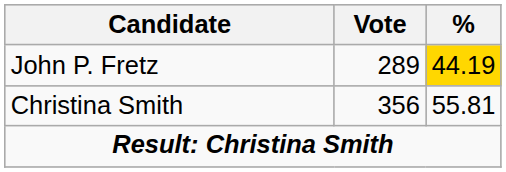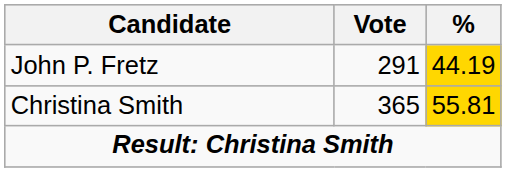John P. Fretz | Vote: 289 -> 291
Christina Smith | Vote: 356 -> 365
Christina Smith | %: no background -> gold background
